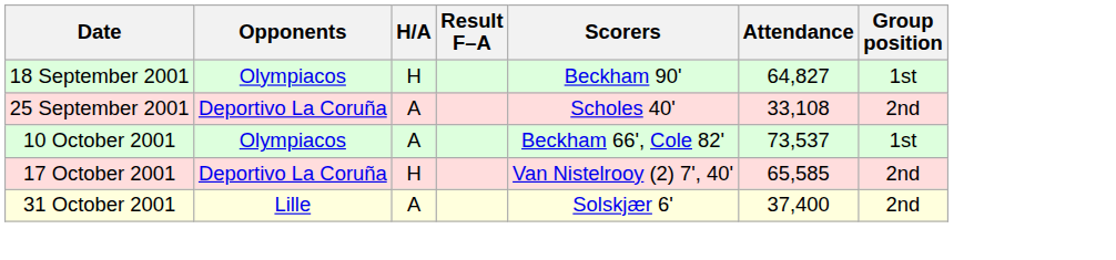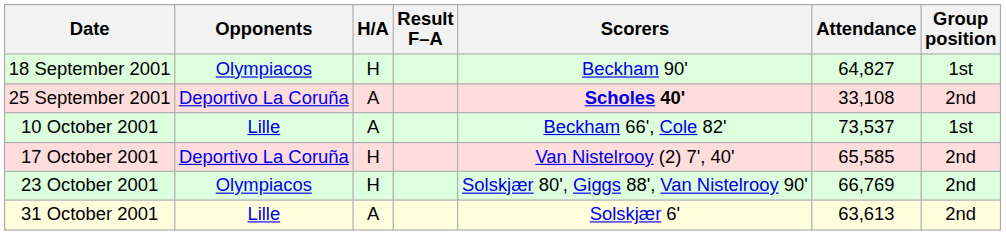25 September 2001 | Scorers: normal -> bold
10 October 2001 | Opponents: Olympiacos -> Lille
+ row: 23 October 2001 | Olympiacos | H | Solskjær 80', Giggs 88', Van Nistelrooy 90' | 66,769 | 2nd
31 October 2001 | Attendance: 37,400 -> 63,613
